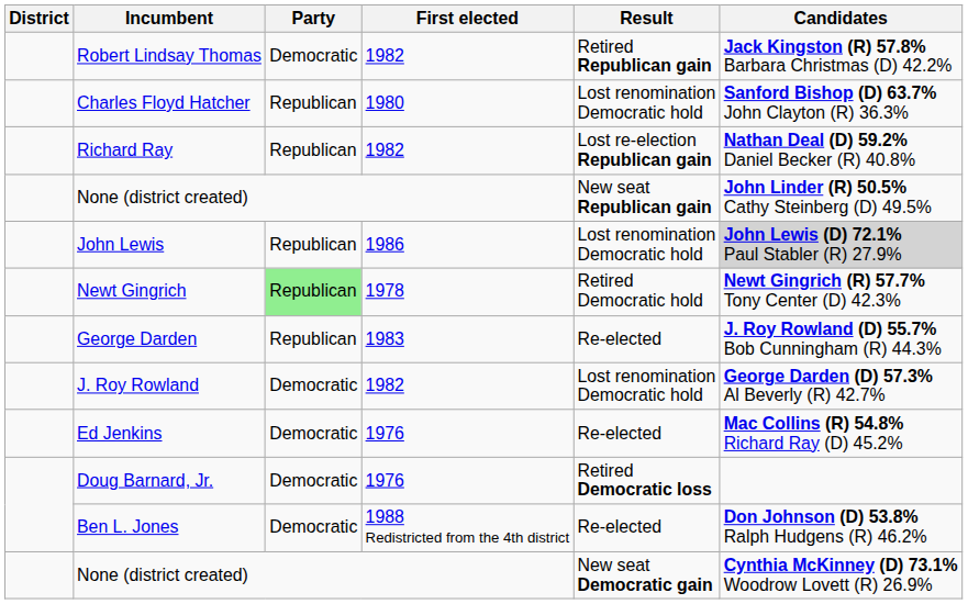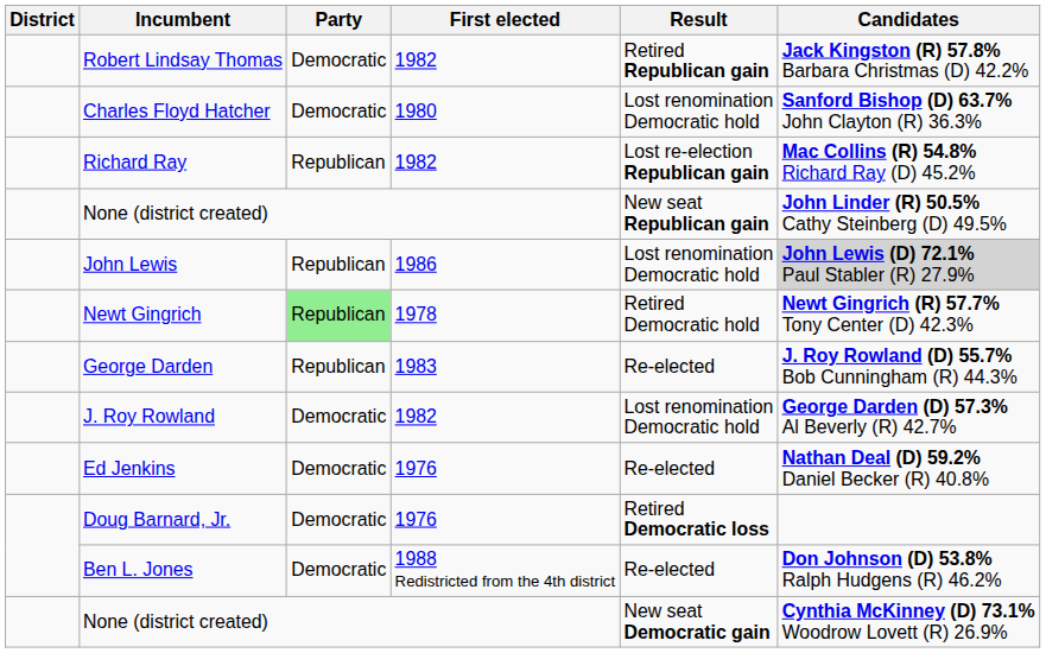Charles Floyd Hatcher | Party: Republican -> Democratic
Richard Ray | Candidates: Nathan Deal (D) 59.2% Daniel Becker (R) 40.8% -> Mac Collins (R) 54.8% Richard Ray (D) 45.2%
Ed Jenkins | Candidates: Mac Collins (R) 54.8% Richard Ray (D) 45.2% -> Nathan Deal (D) 59.2% Daniel Becker (R) 40.8%
